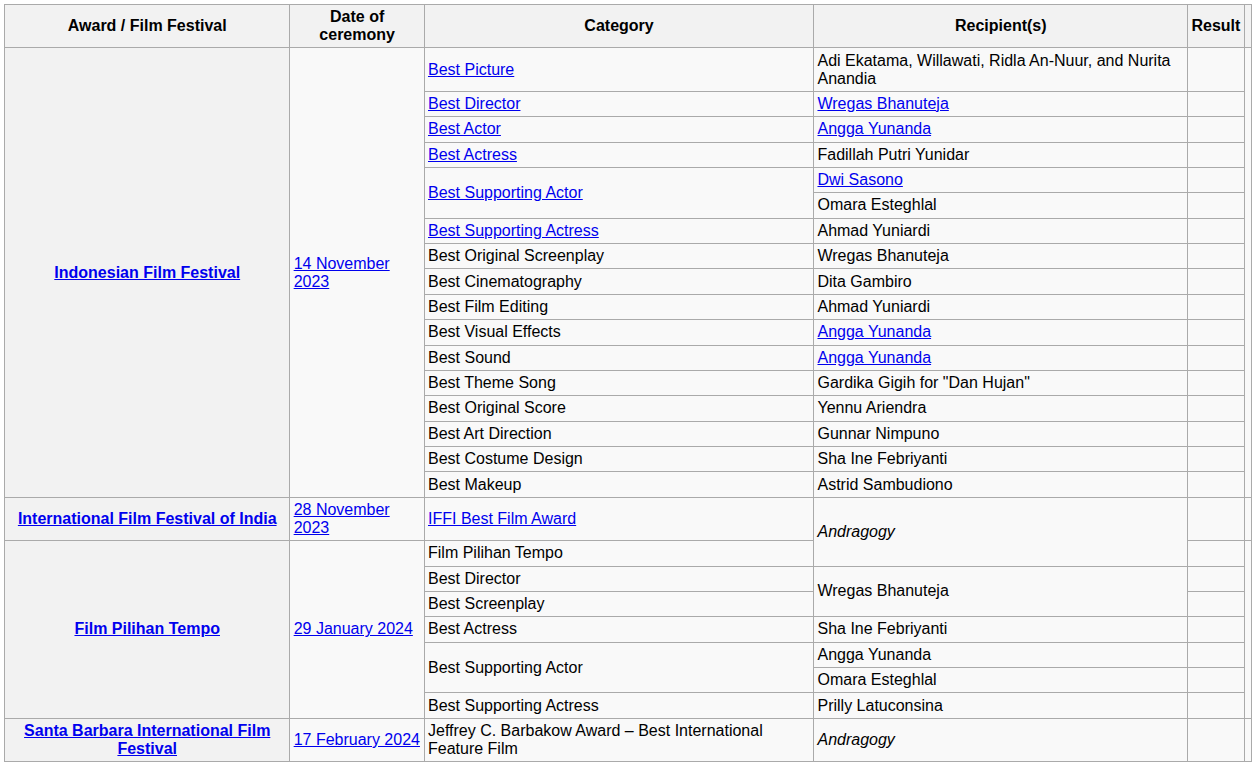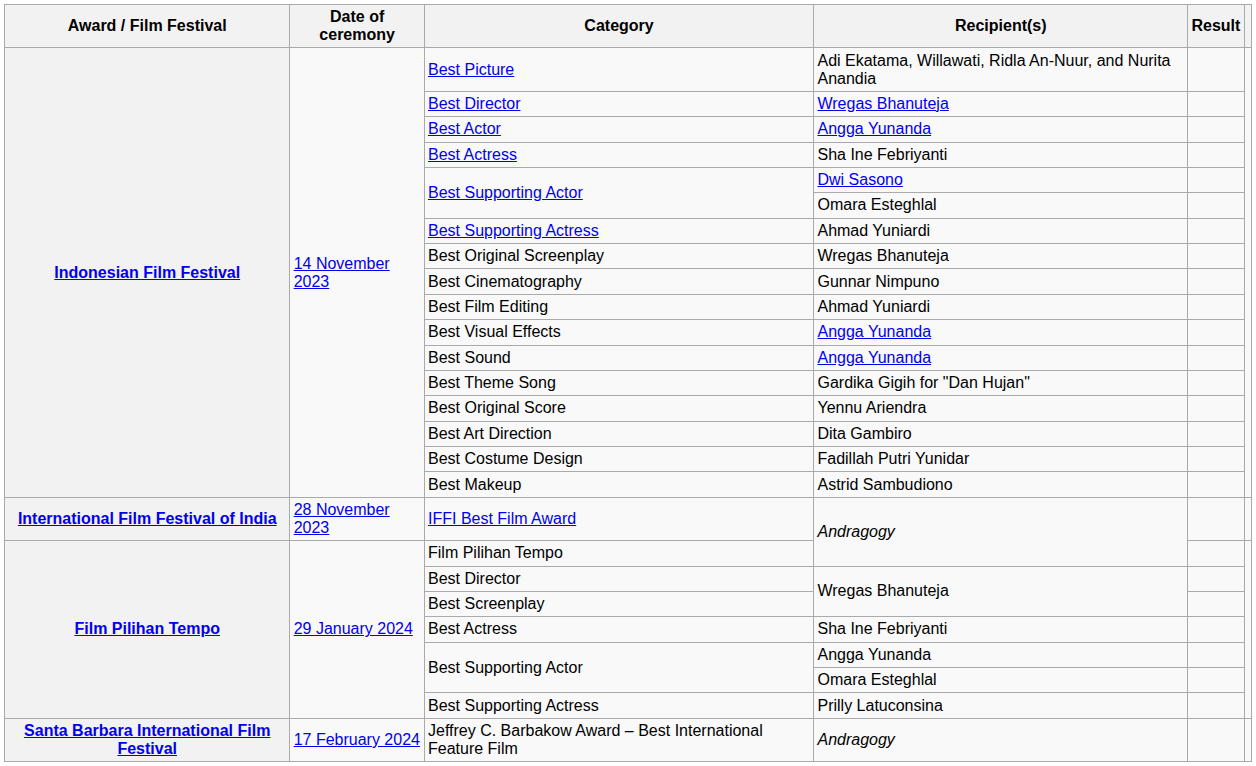Indonesian Film Festival / Best Actress | Recipient(s): Fadillah Putri Yunidar -> Sha Ine Febriyanti
Best Cinematography | Recipient(s): Dita Gambiro -> Gunnar Nimpuno
Best Art Direction | Recipient(s): Gunnar Nimpuno -> Dita Gambiro
Best Costume Design | Recipient(s): Sha Ine Febriyanti -> Fadillah Putri Yunidar
